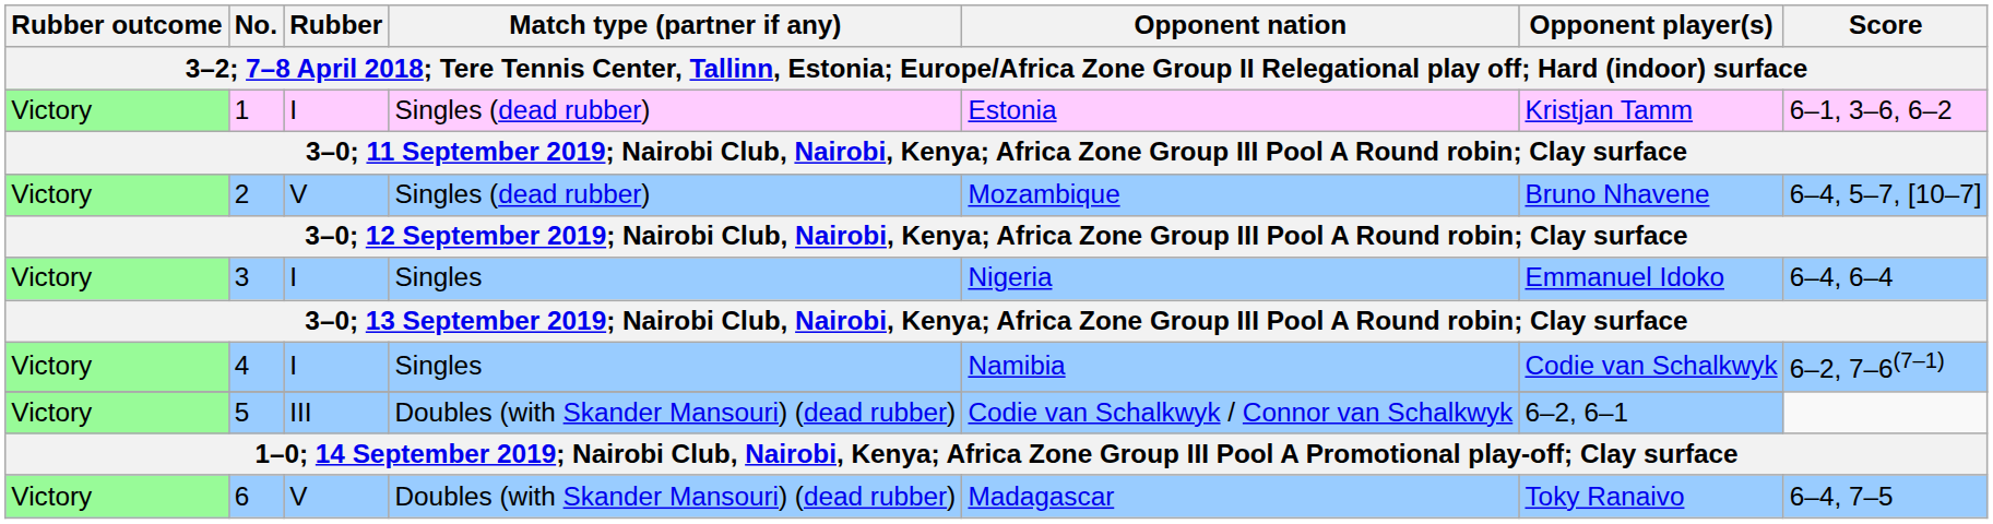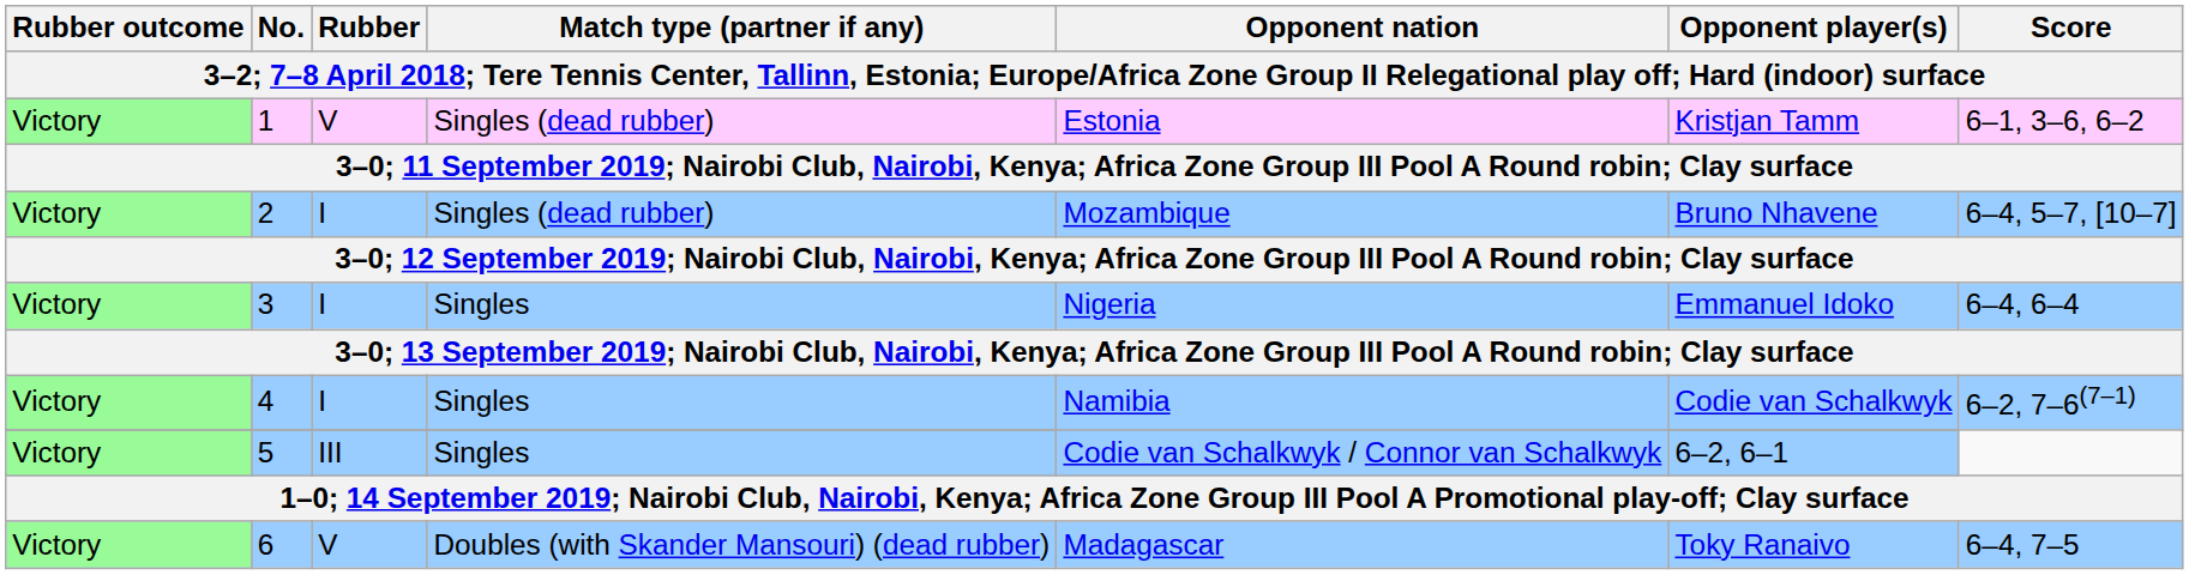1 | Rubber: I -> V
2 | Rubber: V -> I
5 | Match type (partner if any): Doubles (with Skander Mansouri) (dead rubber) -> Singles
